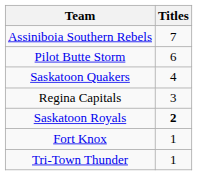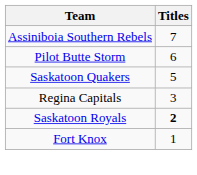Saskatoon Quakers | Titles: 4 -> 5
- row: Tri-Town Thunder | 1
